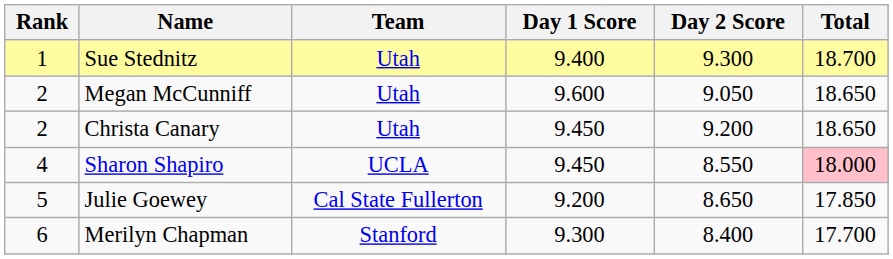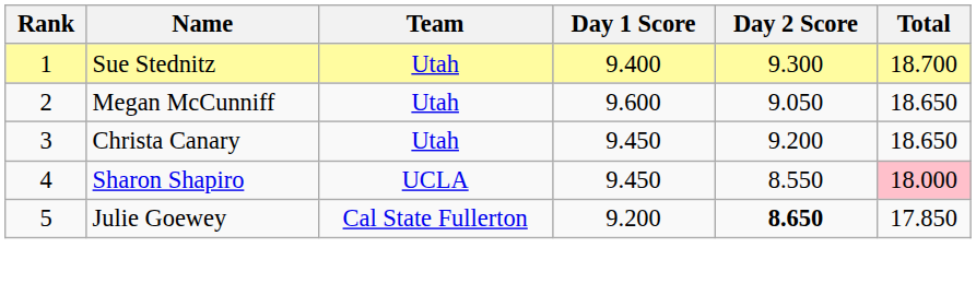Christa Canary | Rank: 2 -> 3
Julie Goewey | Day 2 Score: normal -> bold
- row: 6 | Merilyn Chapman | Stanford | 9.300 | 8.400 | 17.700
